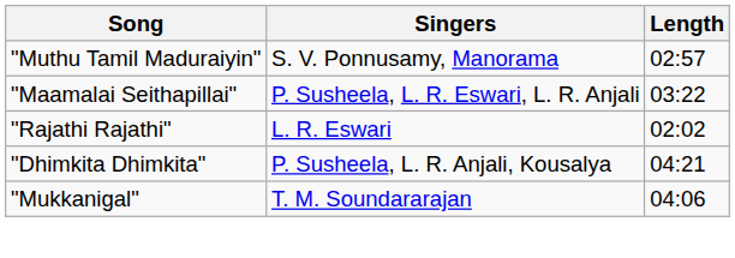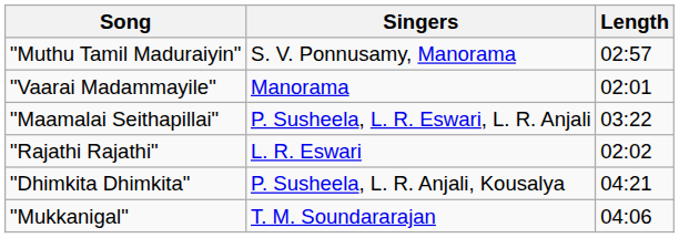+ row: "Vaarai Madammayile" | Manorama | 02:01
